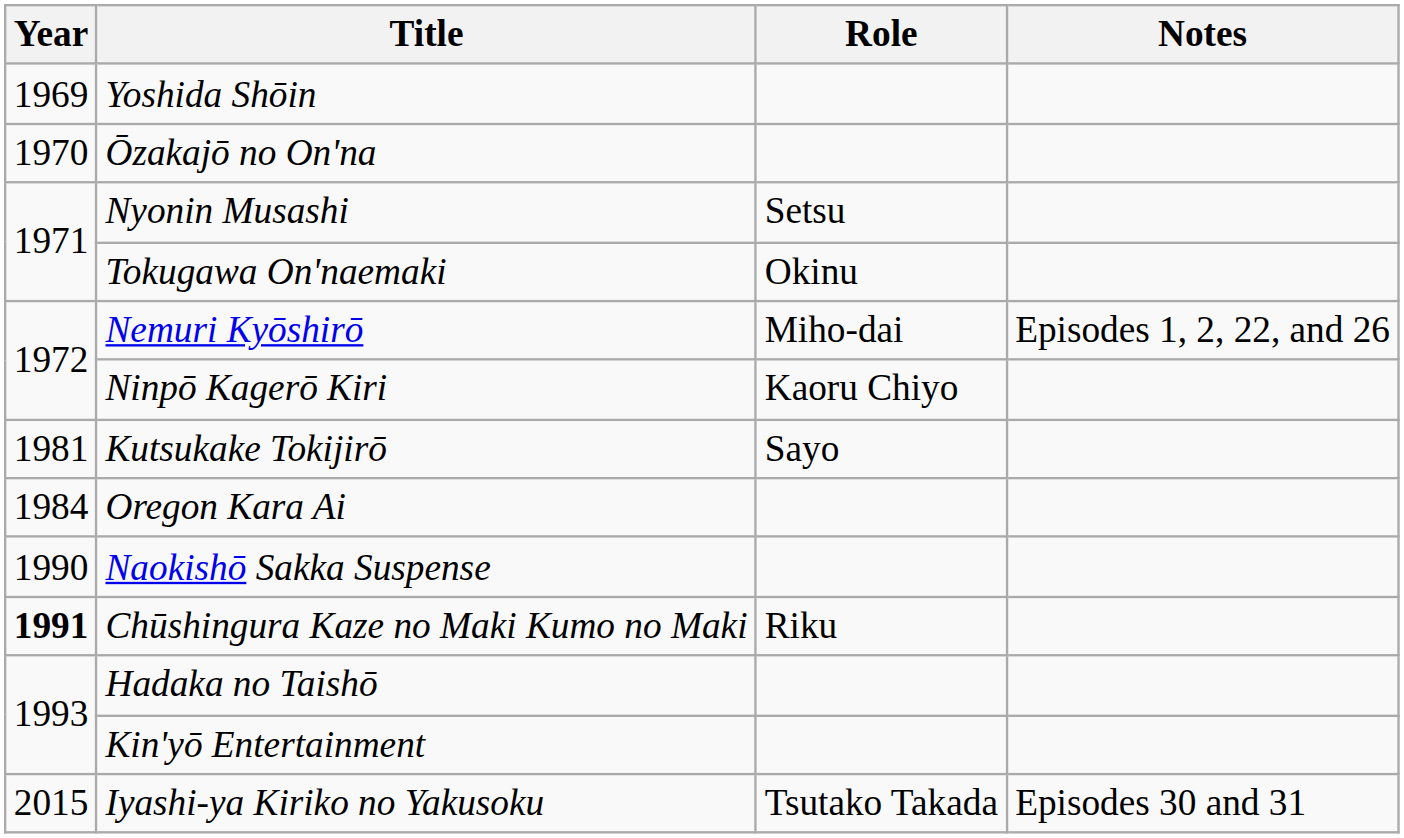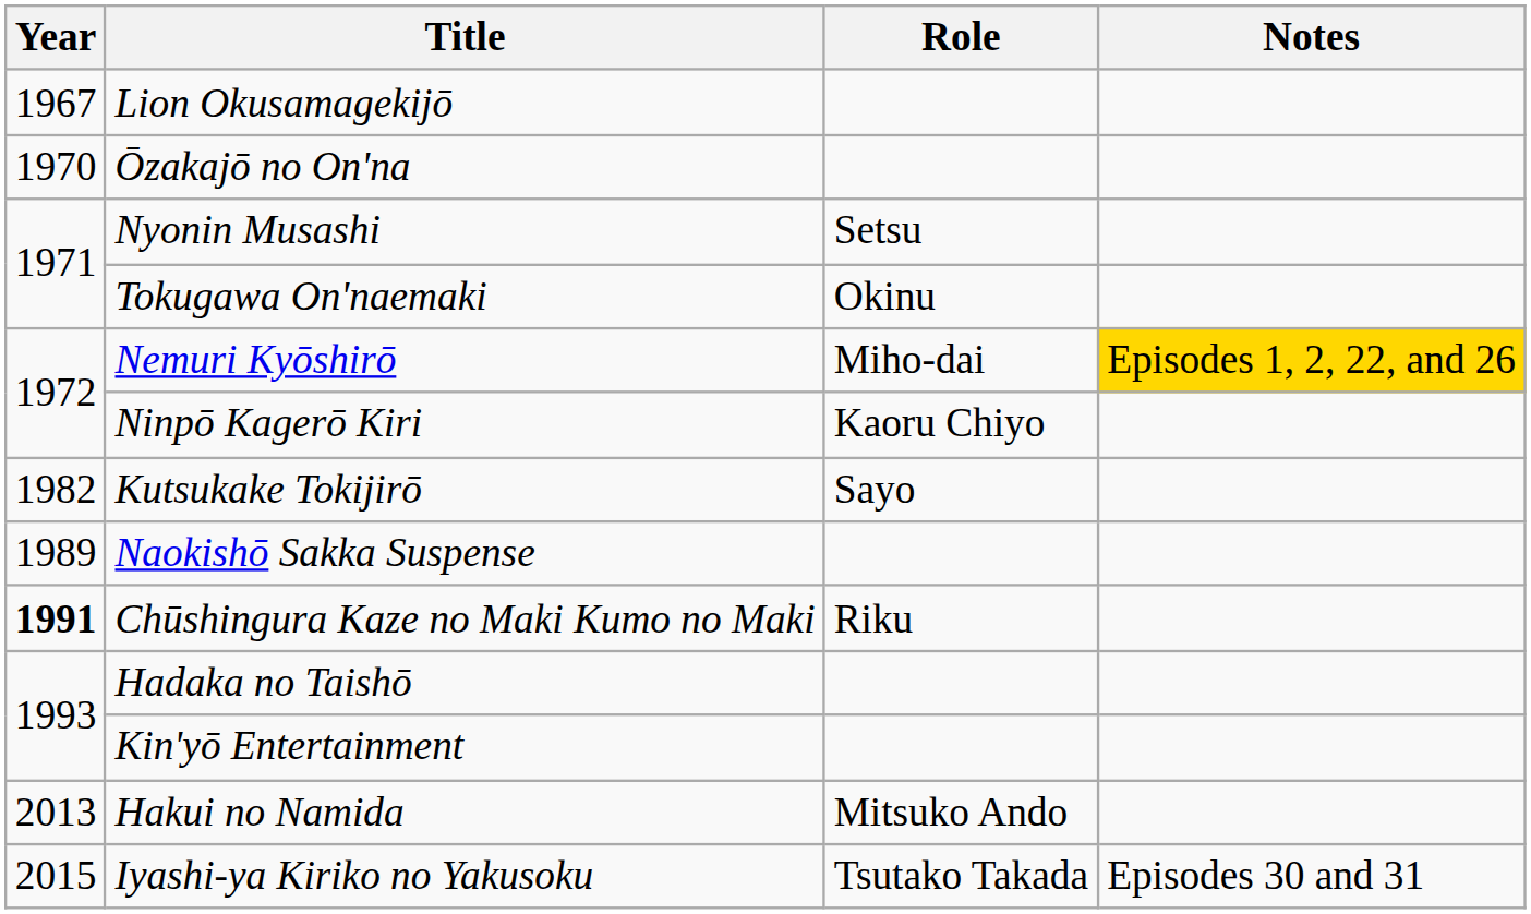+ row: 1967 | Lion Okusamagekijō
- row: 1969 | Yoshida Shōin
Nemuri Kyōshirō | Notes: no background -> gold background
Kutsukake Tokijirō | Year: 1981 -> 1982
- row: 1984 | Oregon Kara Ai
Naokishō Sakka Suspense | Year: 1990 -> 1989
+ row: 2013 | Hakui no Namida | Mitsuko Ando
